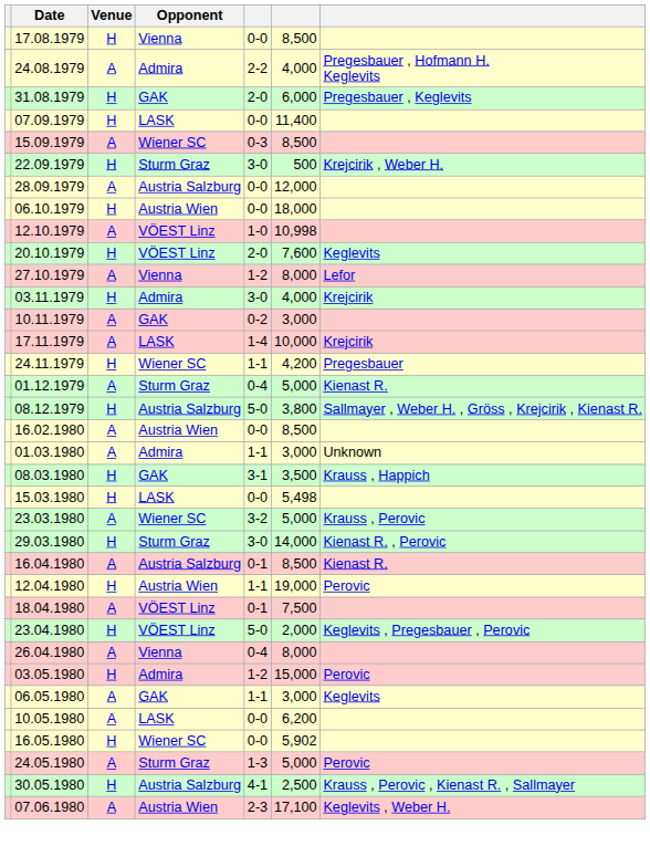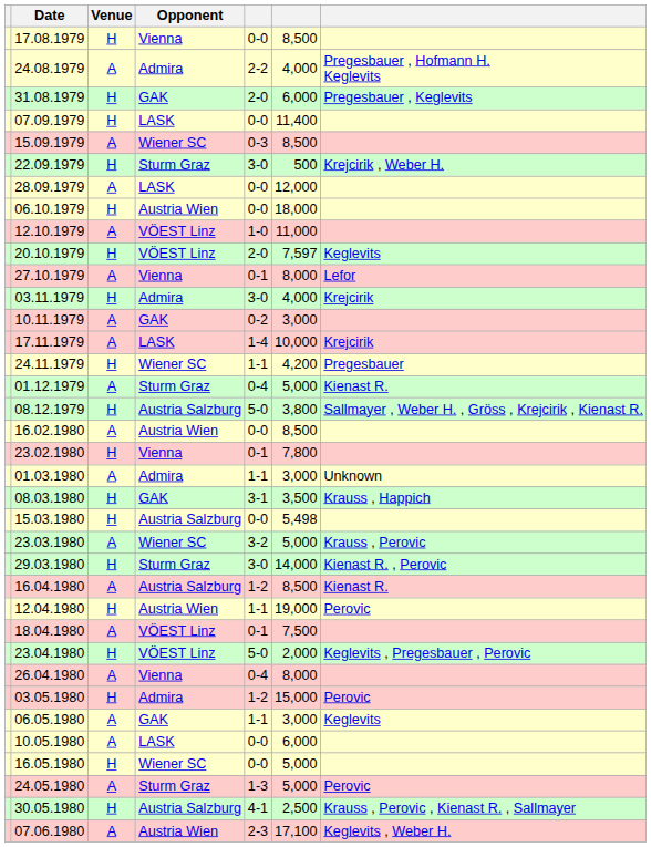28.09.1979 | Opponent: Austria Salzburg -> LASK
12.10.1979 | column 6: 10,998 -> 11,000
20.10.1979 | column 6: 7,600 -> 7,597
27.10.1979 | column 5: 1-2 -> 0-1
+ row: 23.02.1980 | H | Vienna | 0-1 | 7,800
15.03.1980 | Opponent: LASK -> Austria Salzburg
16.04.1980 | column 5: 0-1 -> 1-2
10.05.1980 | column 6: 6,200 -> 6,000
16.05.1980 | column 6: 5,902 -> 5,000
